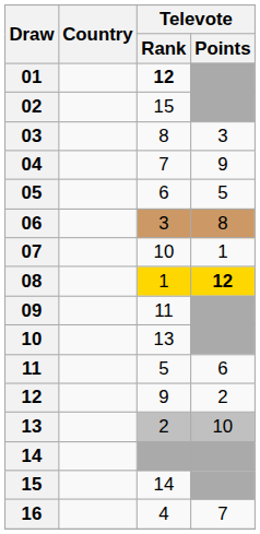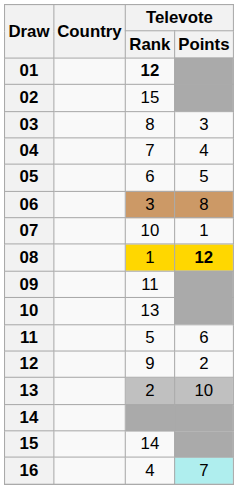04 | Televote / Points: 9 -> 4
16 | Televote / Points: no background -> paleturquoise background
